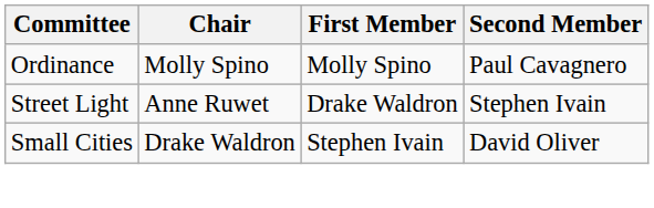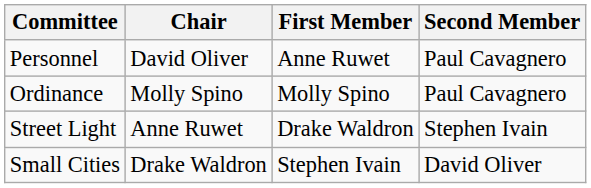+ row: Personnel | David Oliver | Anne Ruwet | Paul Cavagnero
